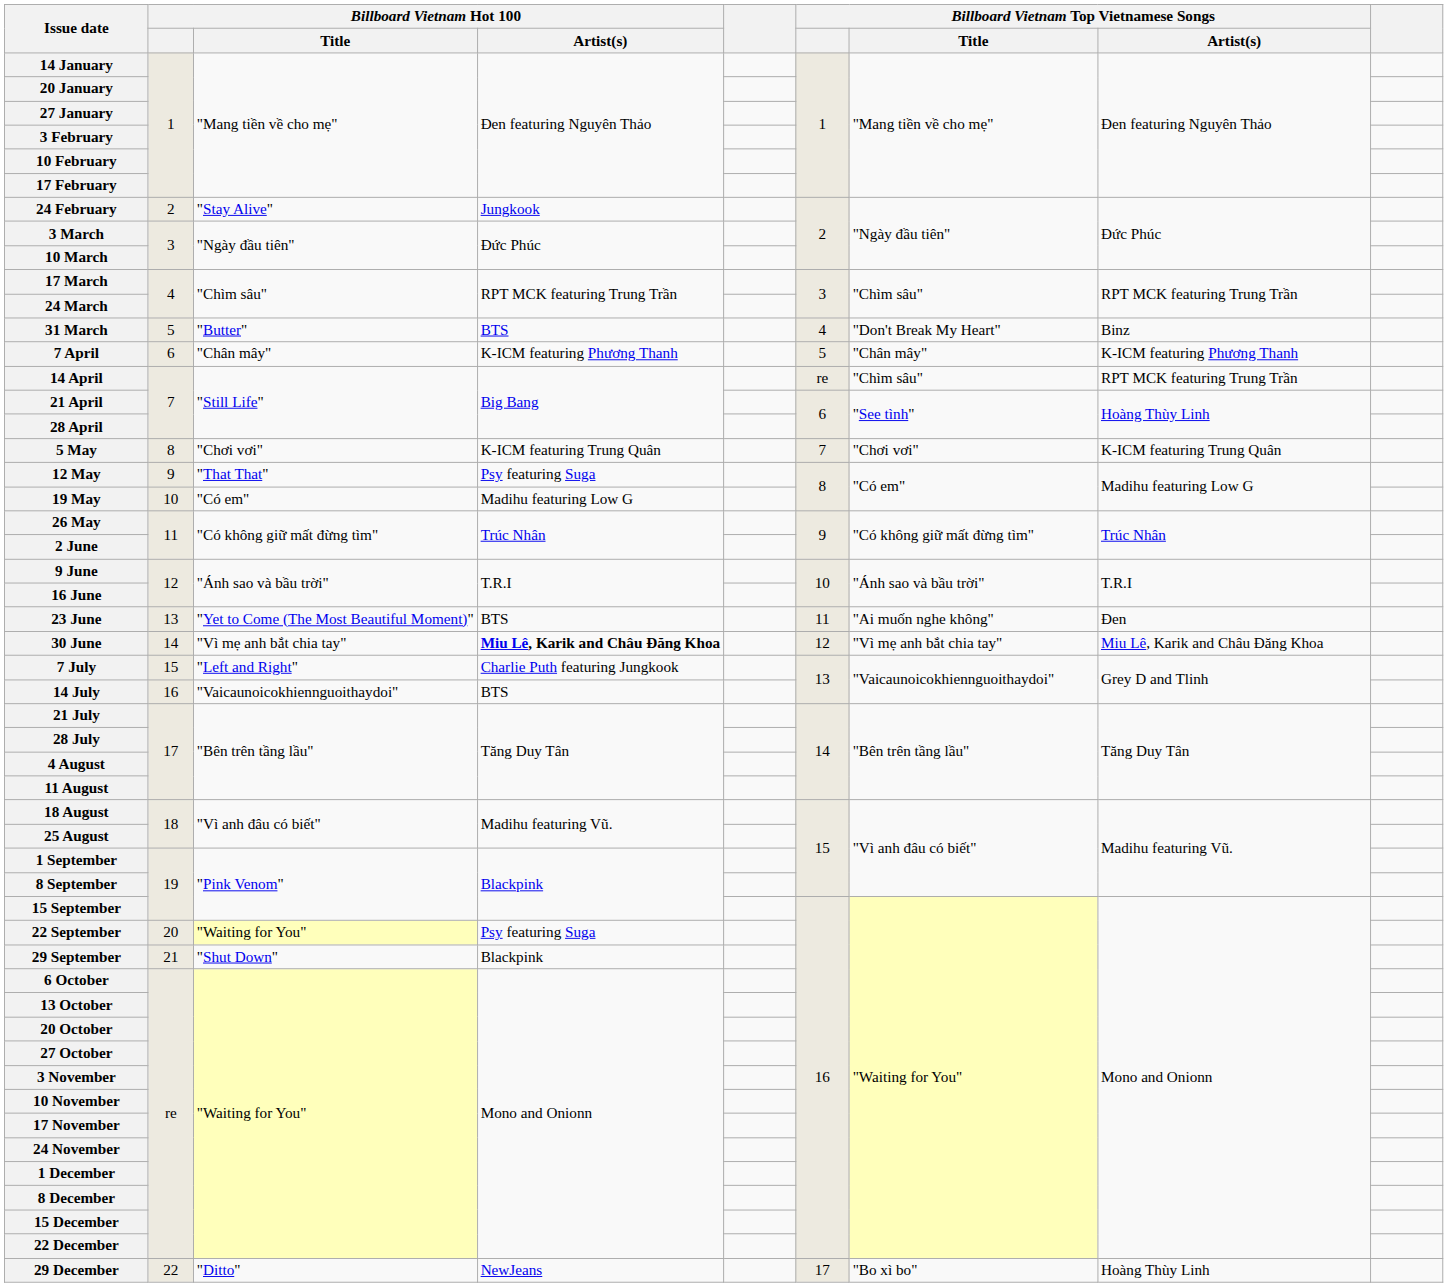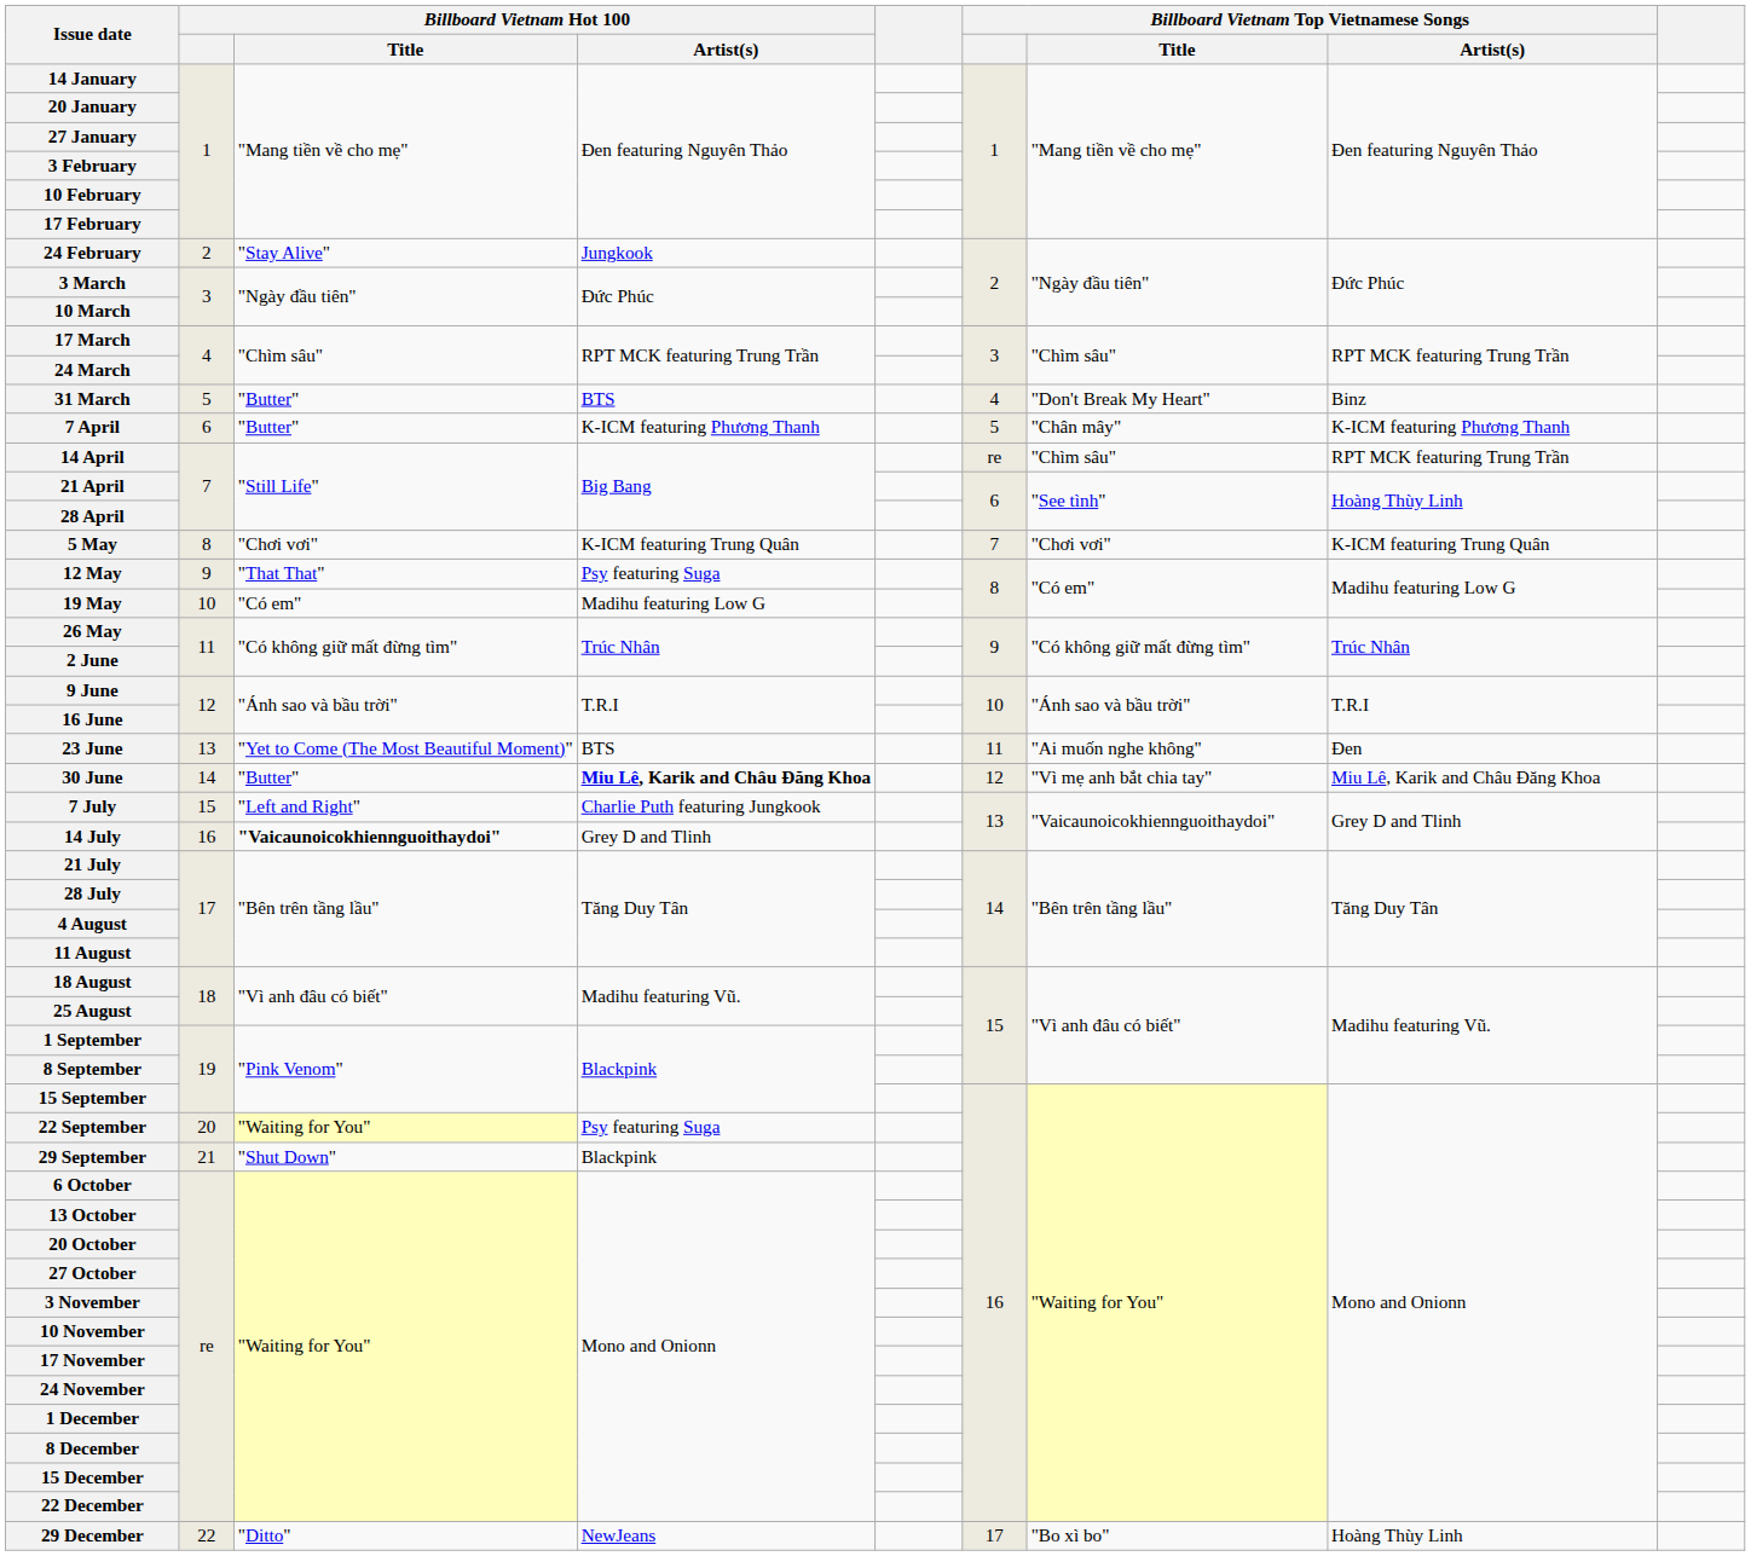7 April | Billboard Vietnam Hot 100 / Title: "Chân mây" -> "Butter"
30 June | Billboard Vietnam Hot 100 / Title: "Vì mẹ anh bắt chia tay" -> "Butter"
14 July | Billboard Vietnam Hot 100 / Title: normal -> bold
14 July | Billboard Vietnam Hot 100 / Artist(s): BTS -> Grey D and Tlinh
